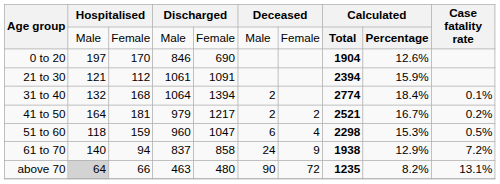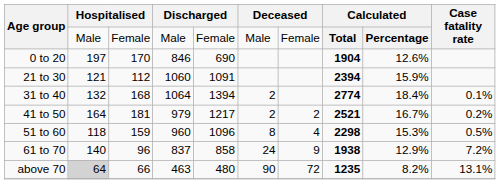21 to 30 | column 4: 1061 -> 1060
51 to 60 | column 5: 1047 -> 1096
51 to 60 | column 6: 6 -> 8
61 to 70 | column 3: 94 -> 96
